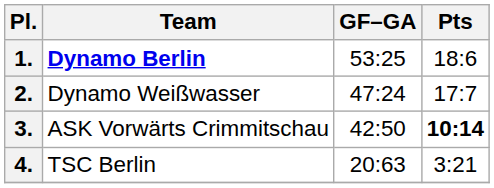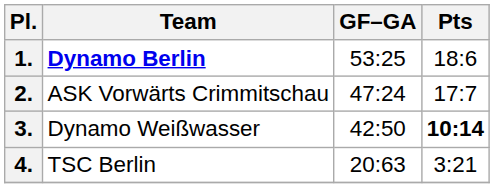2. | Team: Dynamo Weißwasser -> ASK Vorwärts Crimmitschau
3. | Team: ASK Vorwärts Crimmitschau -> Dynamo Weißwasser
